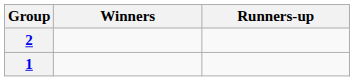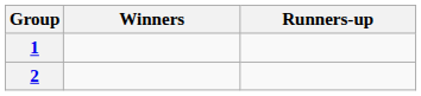rows swapped: 1 <-> 2
